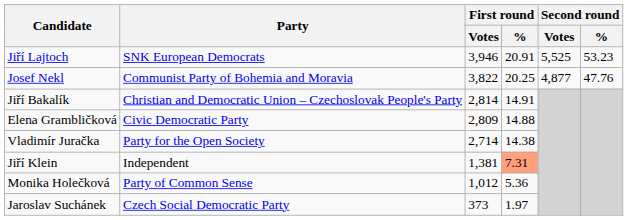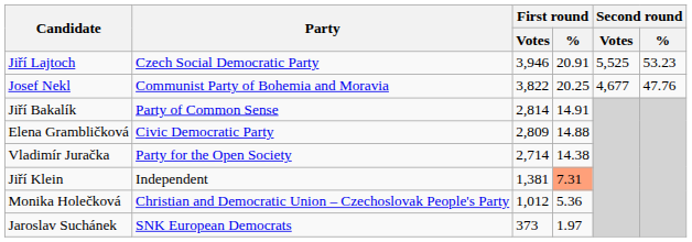Jiří Lajtoch | Party: SNK European Democrats -> Czech Social Democratic Party
Josef Nekl | Second round / Votes: 4,877 -> 4,677
Jiří Bakalík | Party: Christian and Democratic Union – Czechoslovak People's Party -> Party of Common Sense
Monika Holečková | Party: Party of Common Sense -> Christian and Democratic Union – Czechoslovak People's Party
Jaroslav Suchánek | Party: Czech Social Democratic Party -> SNK European Democrats
